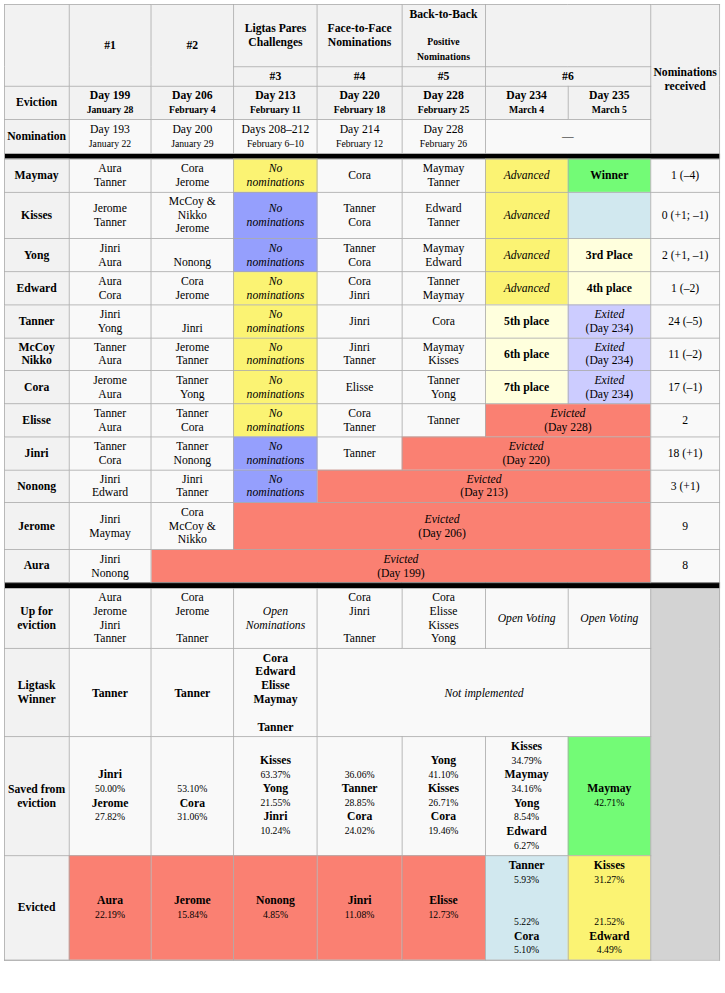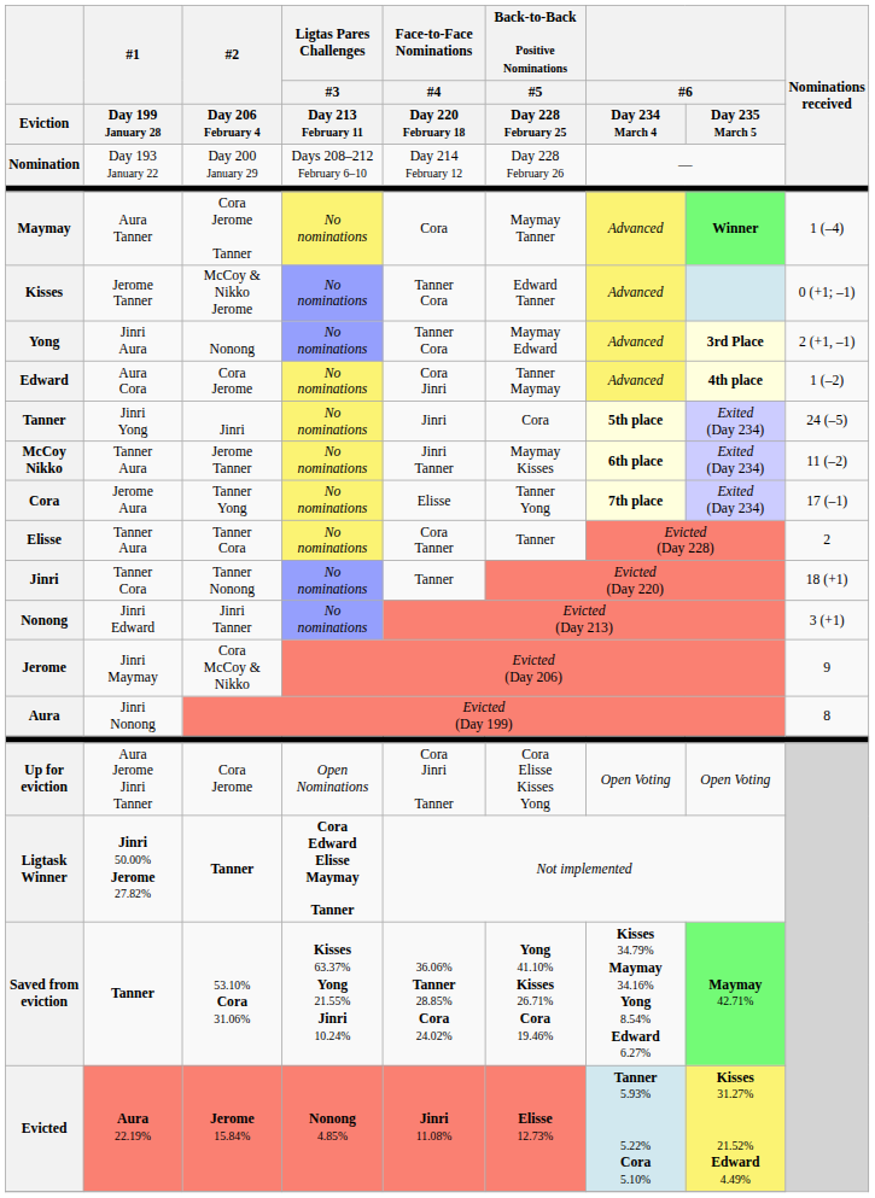Maymay | #2 / Day 206 February 4: Cora Jerome -> Cora Jerome Tanner
Up for eviction | #2 / Day 206 February 4: Cora Jerome Tanner -> Cora Jerome
Ligtask Winner | #1 / Day 199 January 28: Tanner -> Jinri 50.00% Jerome 27.82%
Saved from eviction | #1 / Day 199 January 28: Jinri 50.00% Jerome 27.82% -> Tanner
